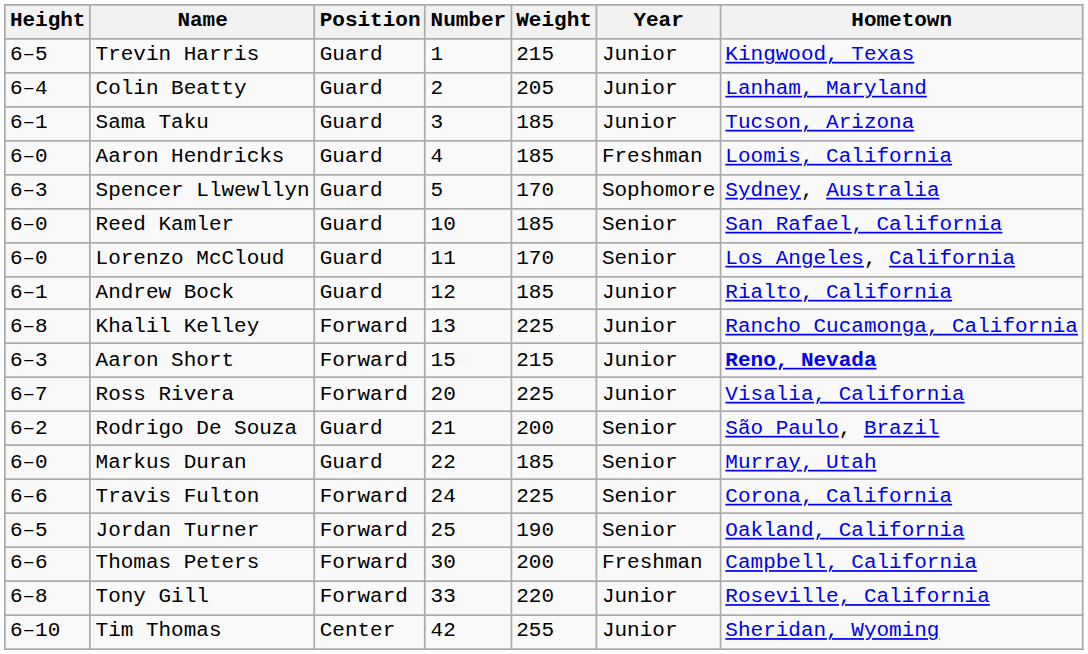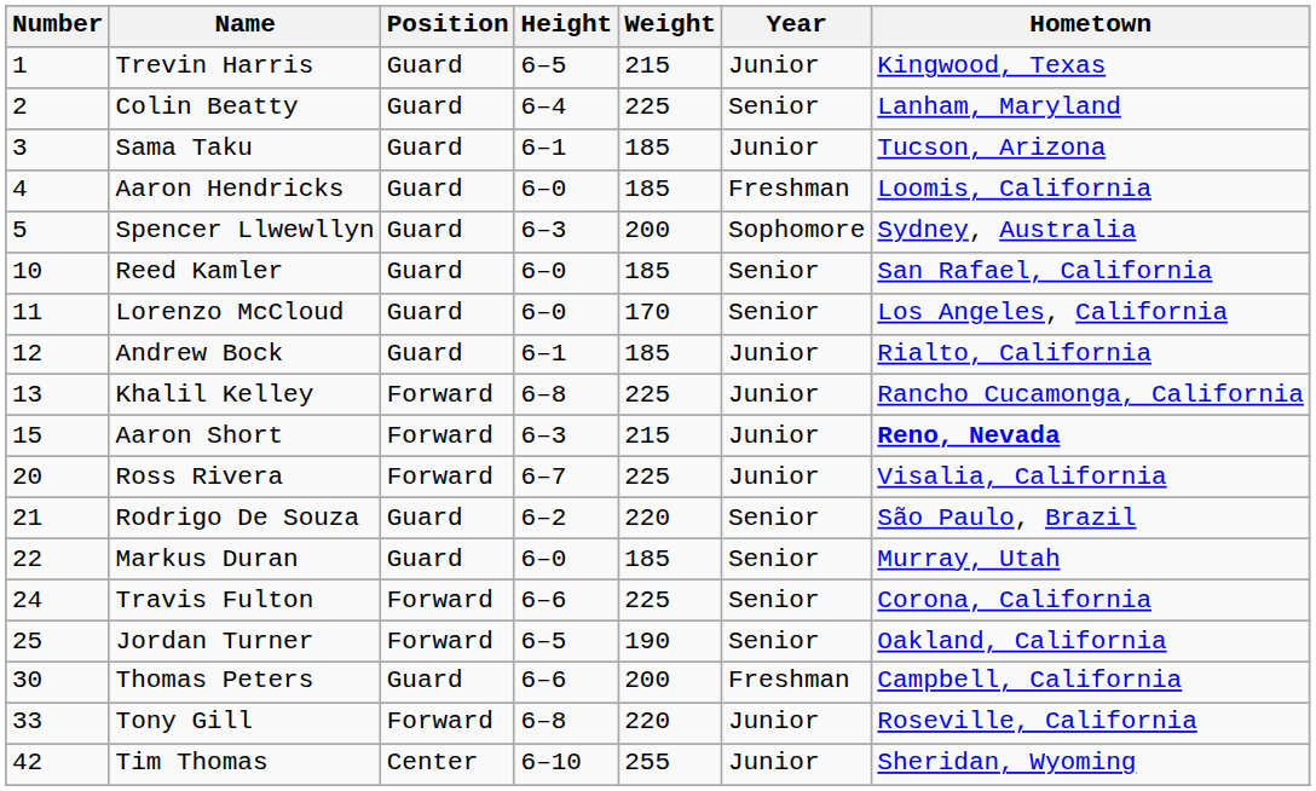columns swapped: Number <-> Height
Colin Beatty | Weight: 205 -> 225
Colin Beatty | Year: Junior -> Senior
Spencer Llwewllyn | Weight: 170 -> 200
Rodrigo De Souza | Weight: 200 -> 220
Thomas Peters | Position: Forward -> Guard
